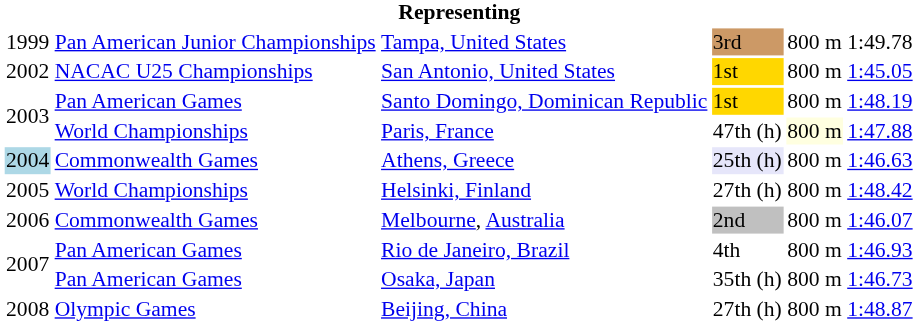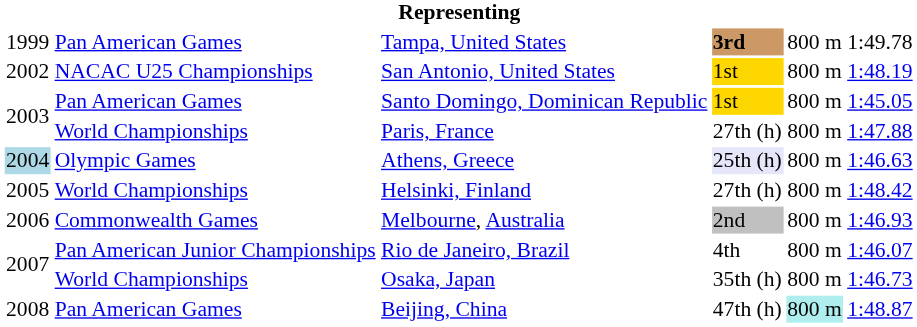Tampa, United States | column 2: Pan American Junior Championships -> Pan American Games
Tampa, United States | column 4: normal -> bold
San Antonio, United States | column 6: 1:45.05 -> 1:48.19
Santo Domingo, Dominican Republic | column 6: 1:48.19 -> 1:45.05
Paris, France | column 4: 47th (h) -> 27th (h)
Paris, France | column 5: lightyellow background -> no background
Athens, Greece | column 2: Commonwealth Games -> Olympic Games
Melbourne, Australia | column 6: 1:46.07 -> 1:46.93
Rio de Janeiro, Brazil | column 2: Pan American Games -> Pan American Junior Championships
Rio de Janeiro, Brazil | column 6: 1:46.93 -> 1:46.07
Osaka, Japan | column 2: Pan American Games -> World Championships
Beijing, China | column 2: Olympic Games -> Pan American Games
Beijing, China | column 4: 27th (h) -> 47th (h)
Beijing, China | column 5: no background -> paleturquoise background
